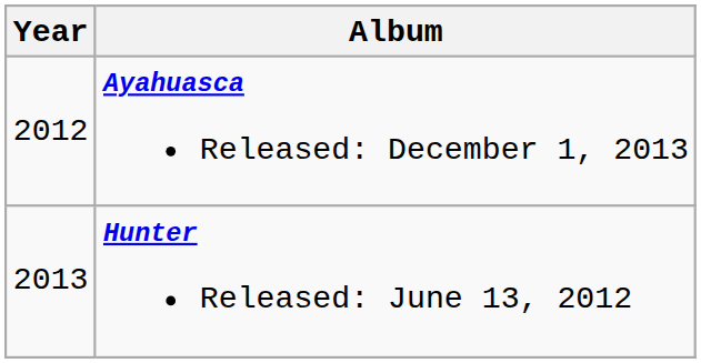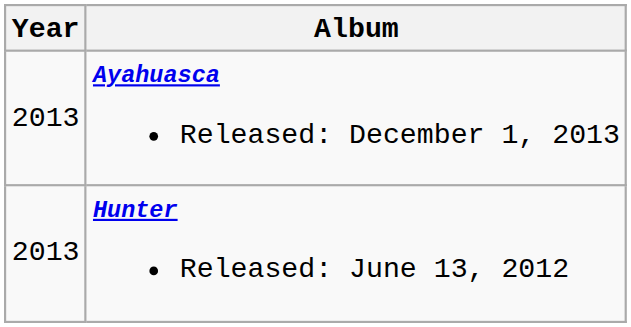Ayahuasca Released: December 1, 2013 | Year: 2012 -> 2013
